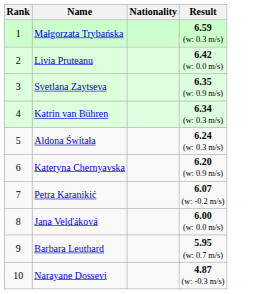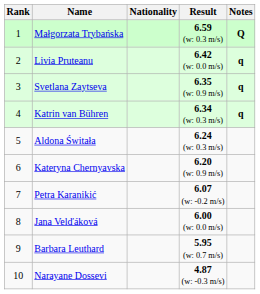+ column: Notes | Q | q | q | q
